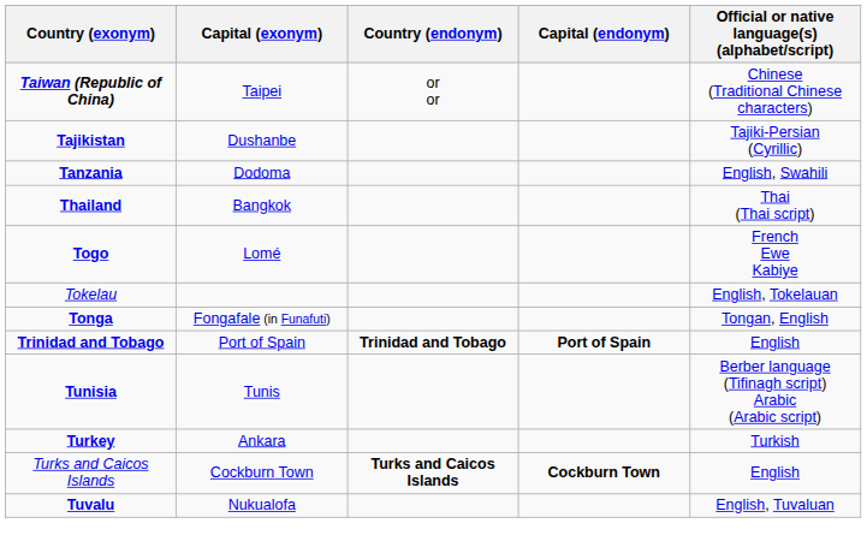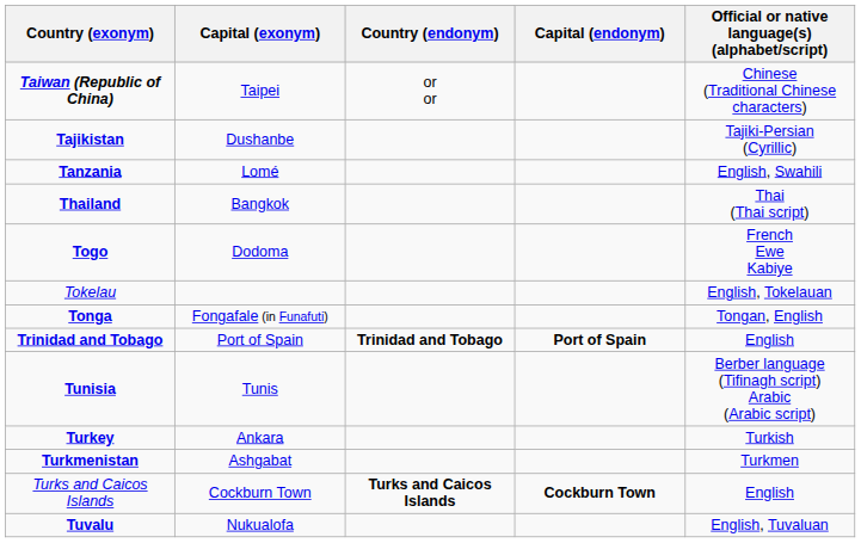Tanzania | Capital (exonym): Dodoma -> Lomé
Togo | Capital (exonym): Lomé -> Dodoma
+ row: Turkmenistan | Ashgabat | Turkmen
